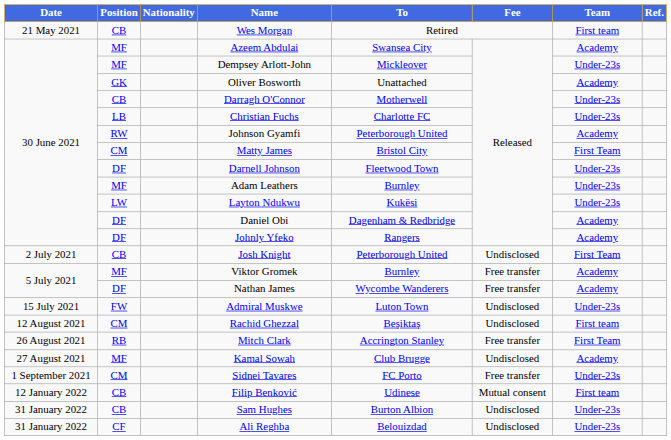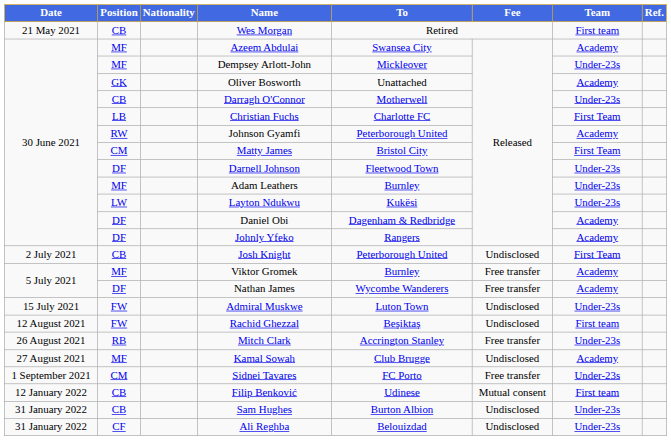Christian Fuchs | Team: Under-23s -> First Team
Rachid Ghezzal | Position: CM -> FW
Mitch Clark | Team: First Team -> Under-23s
